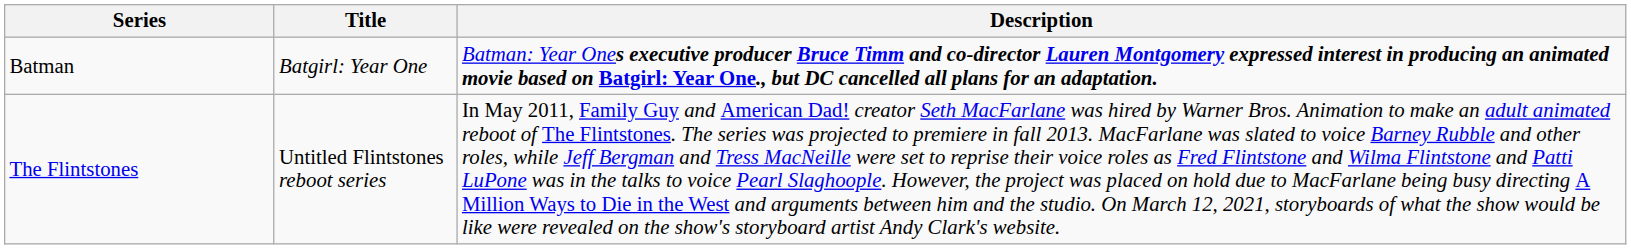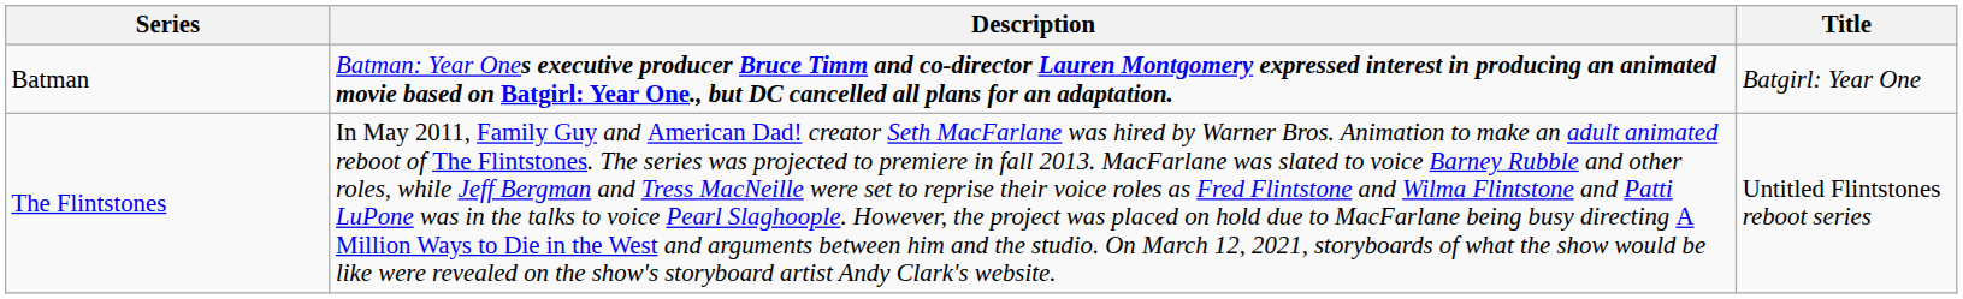columns swapped: Title <-> Description
